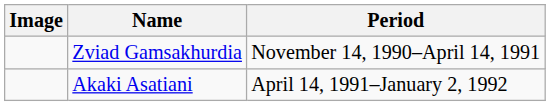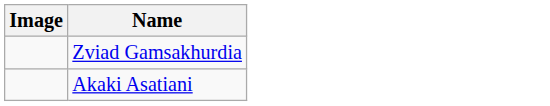- column: Period | November 14, 1990–April 14, 1991 | April 14, 1991–January 2, 1992
